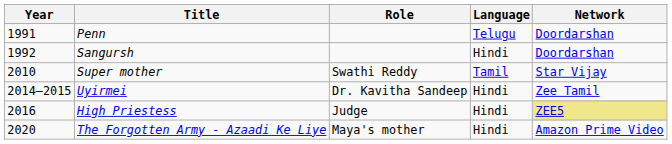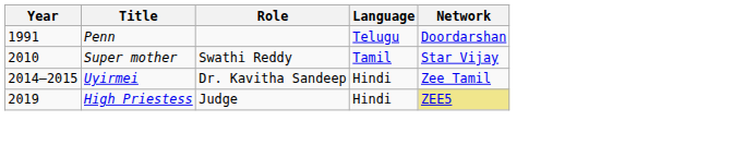- row: 1992 | Sangursh | Hindi | Doordarshan
High Priestess | Year: 2016 -> 2019
- row: 2020 | The Forgotten Army - Azaadi Ke Liye | Maya's mother | Hindi | Amazon Prime Video
